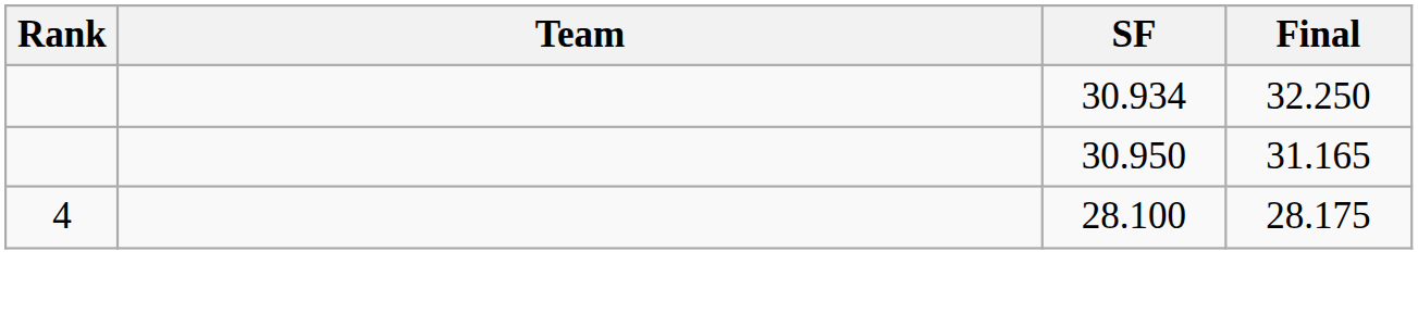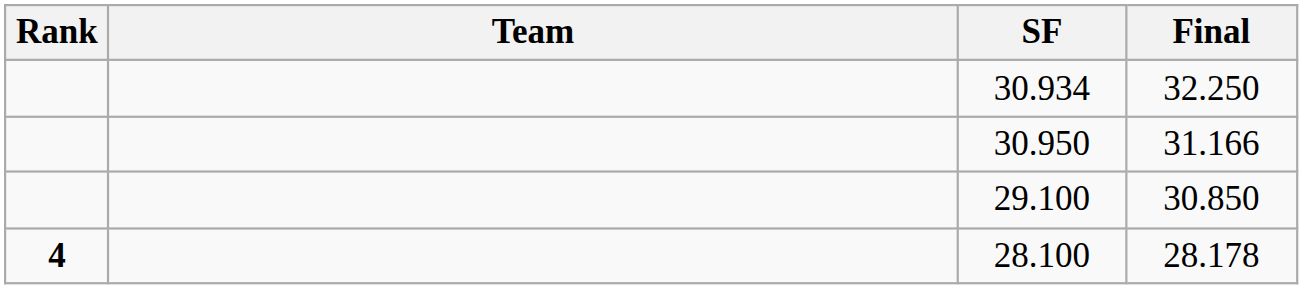30.950 | Final: 31.165 -> 31.166
+ row: 29.100 | 30.850
28.100 | Rank: normal -> bold
28.100 | Final: 28.175 -> 28.178
